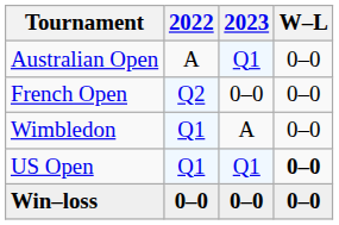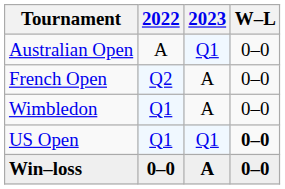French Open | 2023: 0–0 -> A
Win–loss | 2023: 0–0 -> A
